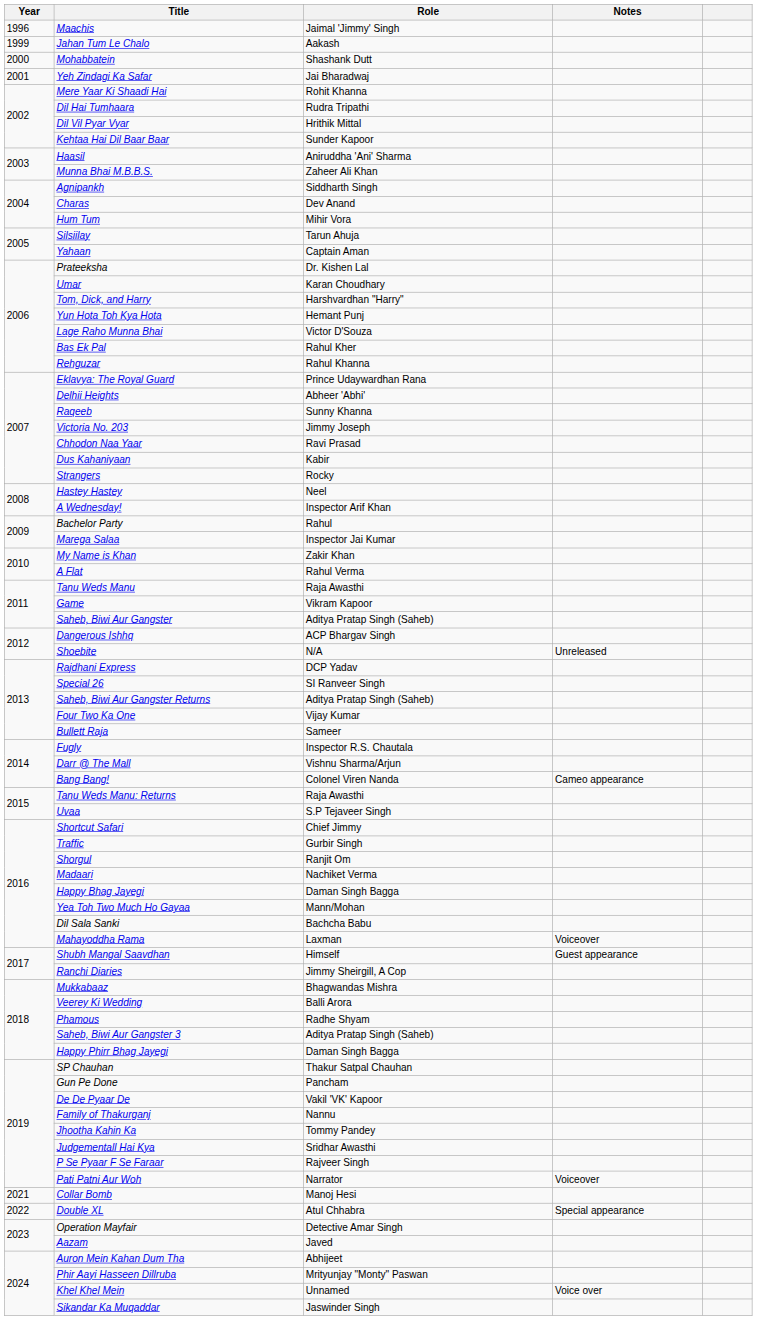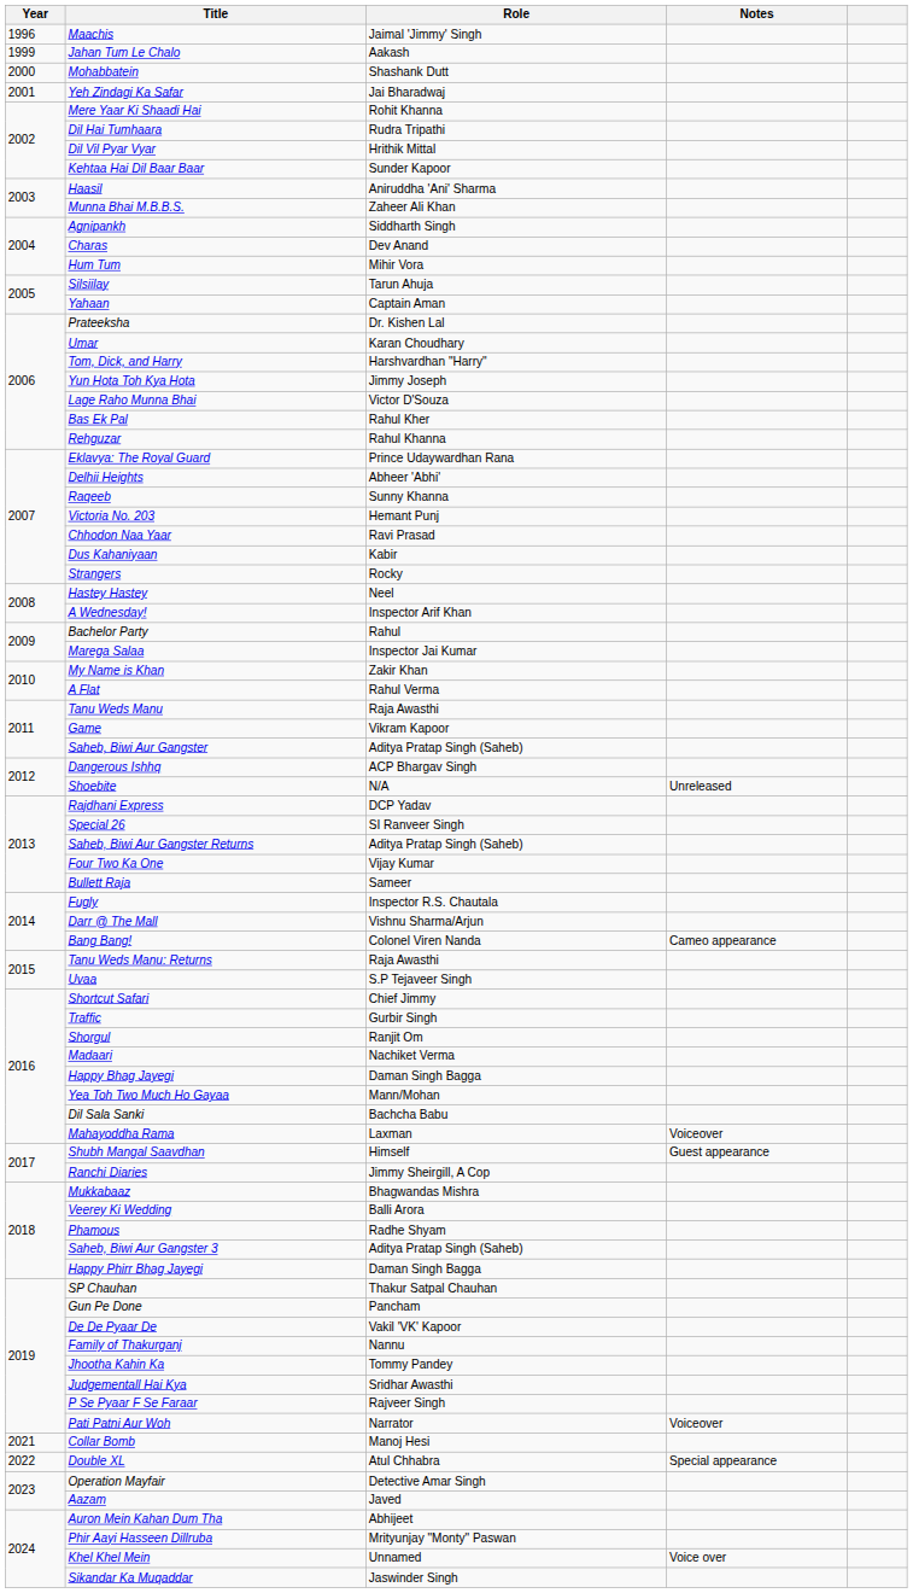Yun Hota Toh Kya Hota | Role: Hemant Punj -> Jimmy Joseph
Victoria No. 203 | Role: Jimmy Joseph -> Hemant Punj
